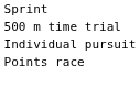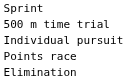+ row: Elimination
